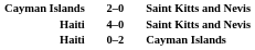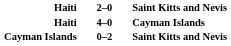2–0 | column 2: Cayman Islands -> Haiti
4–0 | column 4: Saint Kitts and Nevis -> Cayman Islands
0–2 | column 2: Haiti -> Cayman Islands
0–2 | column 4: Cayman Islands -> Saint Kitts and Nevis
